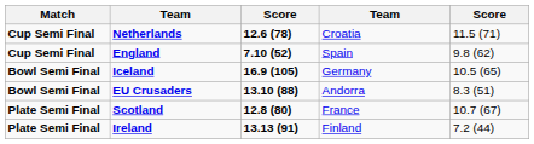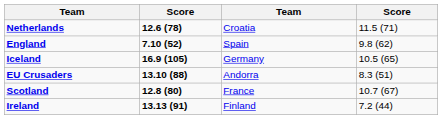- column: Match | Cup Semi Final | Cup Semi Final | Bowl Semi Final | Bowl Semi Final | Plate Semi Final | Plate Semi Final
